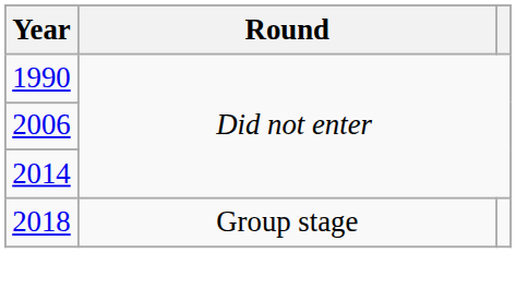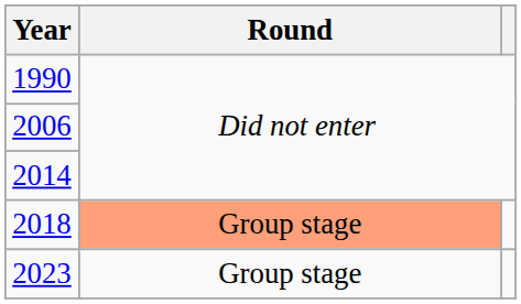2018 | Round: no background -> lightsalmon background
+ row: 2023 | Group stage
